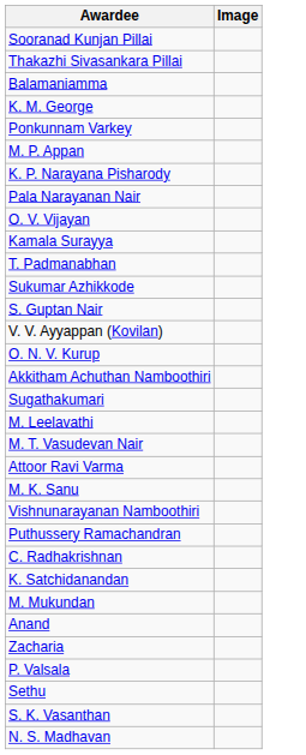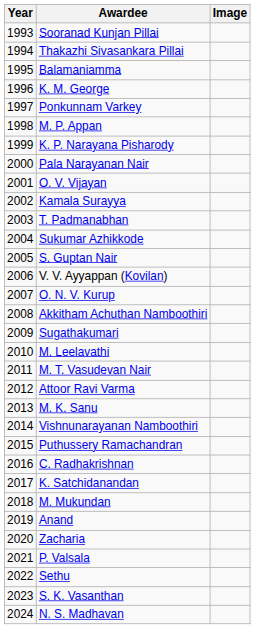+ column: Year | 1993 | 1994 | 1995 | 1996 | 1997 | 1998 | 1999 | 2000 | 2001 | 2002 | 2003 | 2004 | 2005 | 2006 | 2007 | 2008 | 2009 | 2010 | 2011 | 2012 | 2013 | 2014 | 2015 | 2016 | 2017 | 2018 | 2019 | 2020 | 2021 | 2022 | 2023 | 2024
